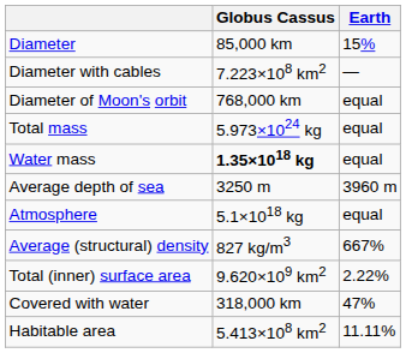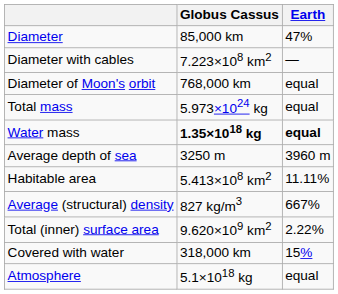Diameter | Earth: 15% -> 47%
Water mass | Earth: normal -> bold
rows swapped: Atmosphere <-> Habitable area
Covered with water | Earth: 47% -> 15%
